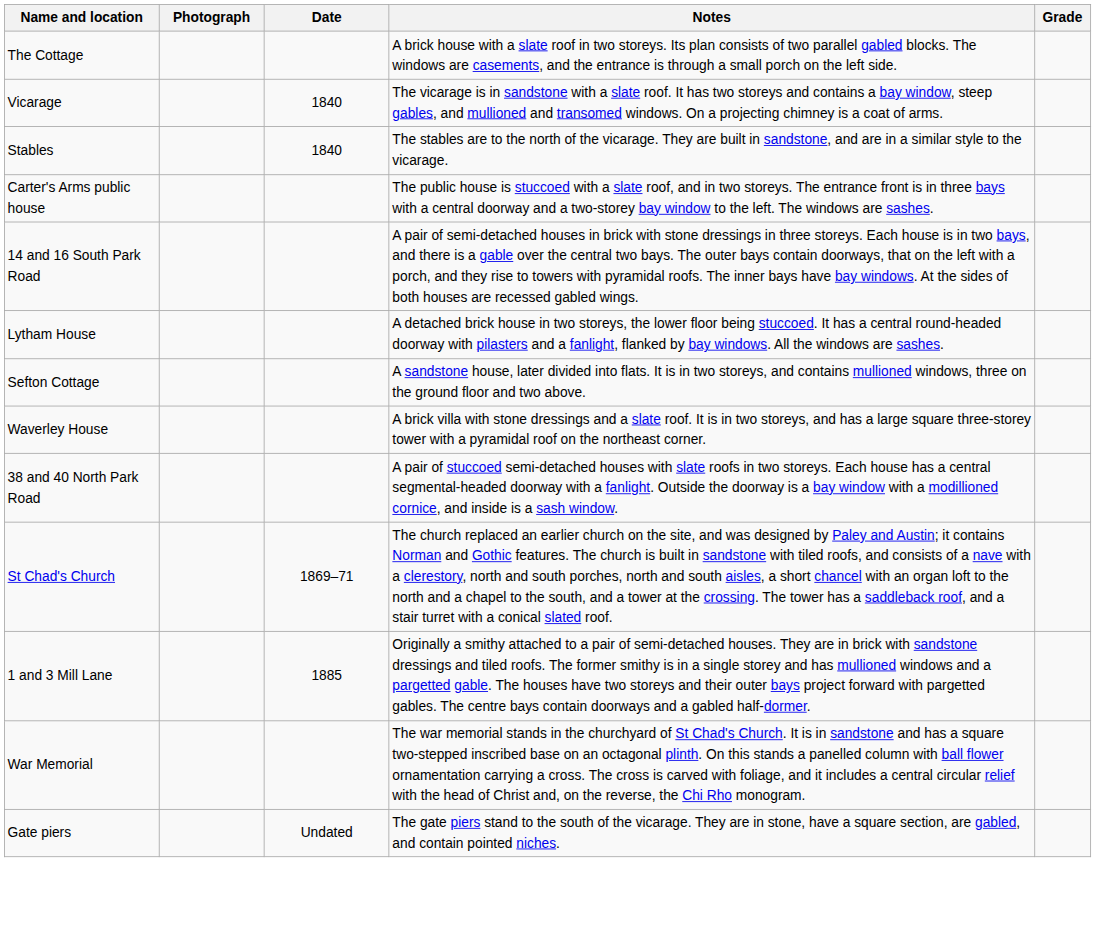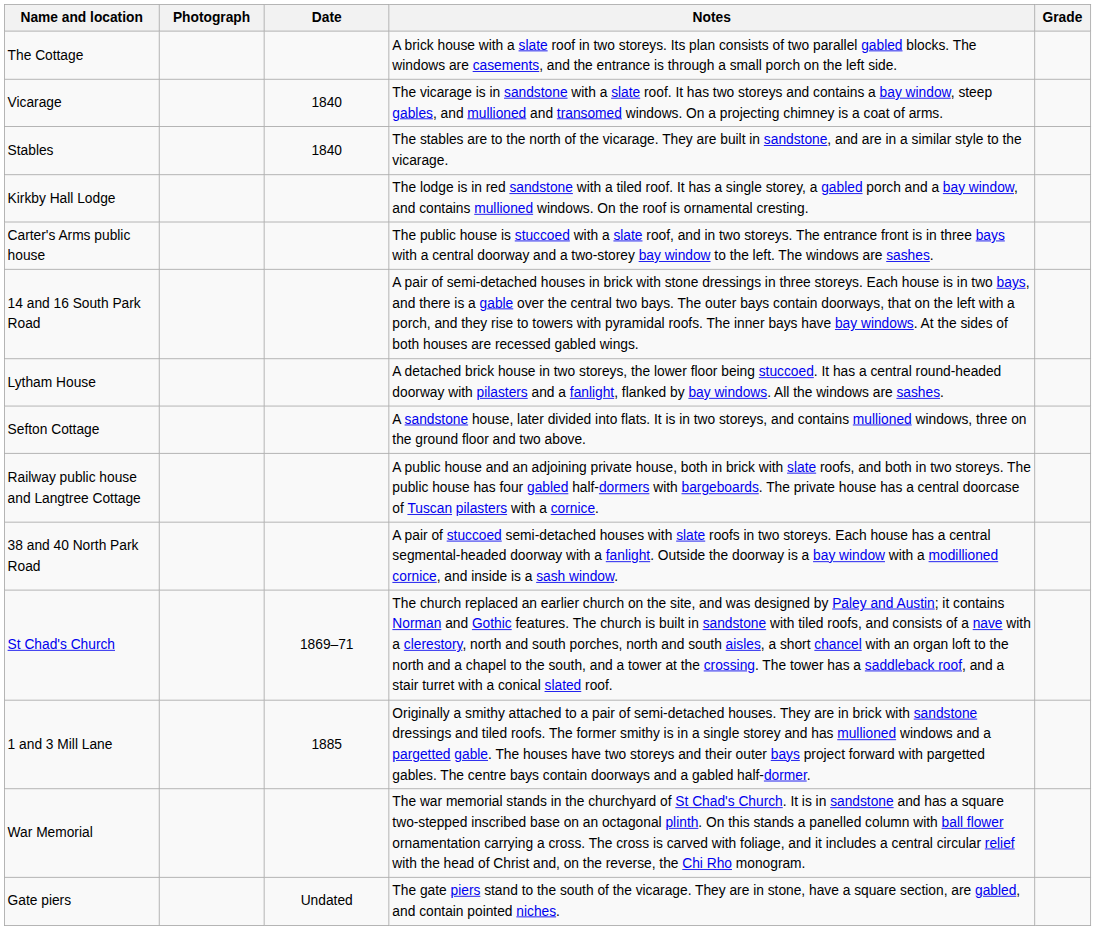+ row: Kirkby Hall Lodge | The lodge is in red sandstone with a tiled roof. It has a single storey, a gabled porch and a bay window, and contains mullioned windows. On the roof is ornamental cresting.
- row: Waverley House | A brick villa with stone dressings and a slate roof. It is in two storeys, and has a large square three-storey tower with a pyramidal roof on the northeast corner.
+ row: Railway public house and Langtree Cottage | A public house and an adjoining private house, both in brick with slate roofs, and both in two storeys. The public house has four gabled half-dormers with bargeboards. The private house has a central doorcase of Tuscan pilasters with a cornice.
